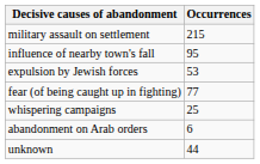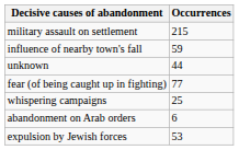influence of nearby town's fall | Occurrences: 95 -> 59
rows swapped: expulsion by Jewish forces <-> unknown
